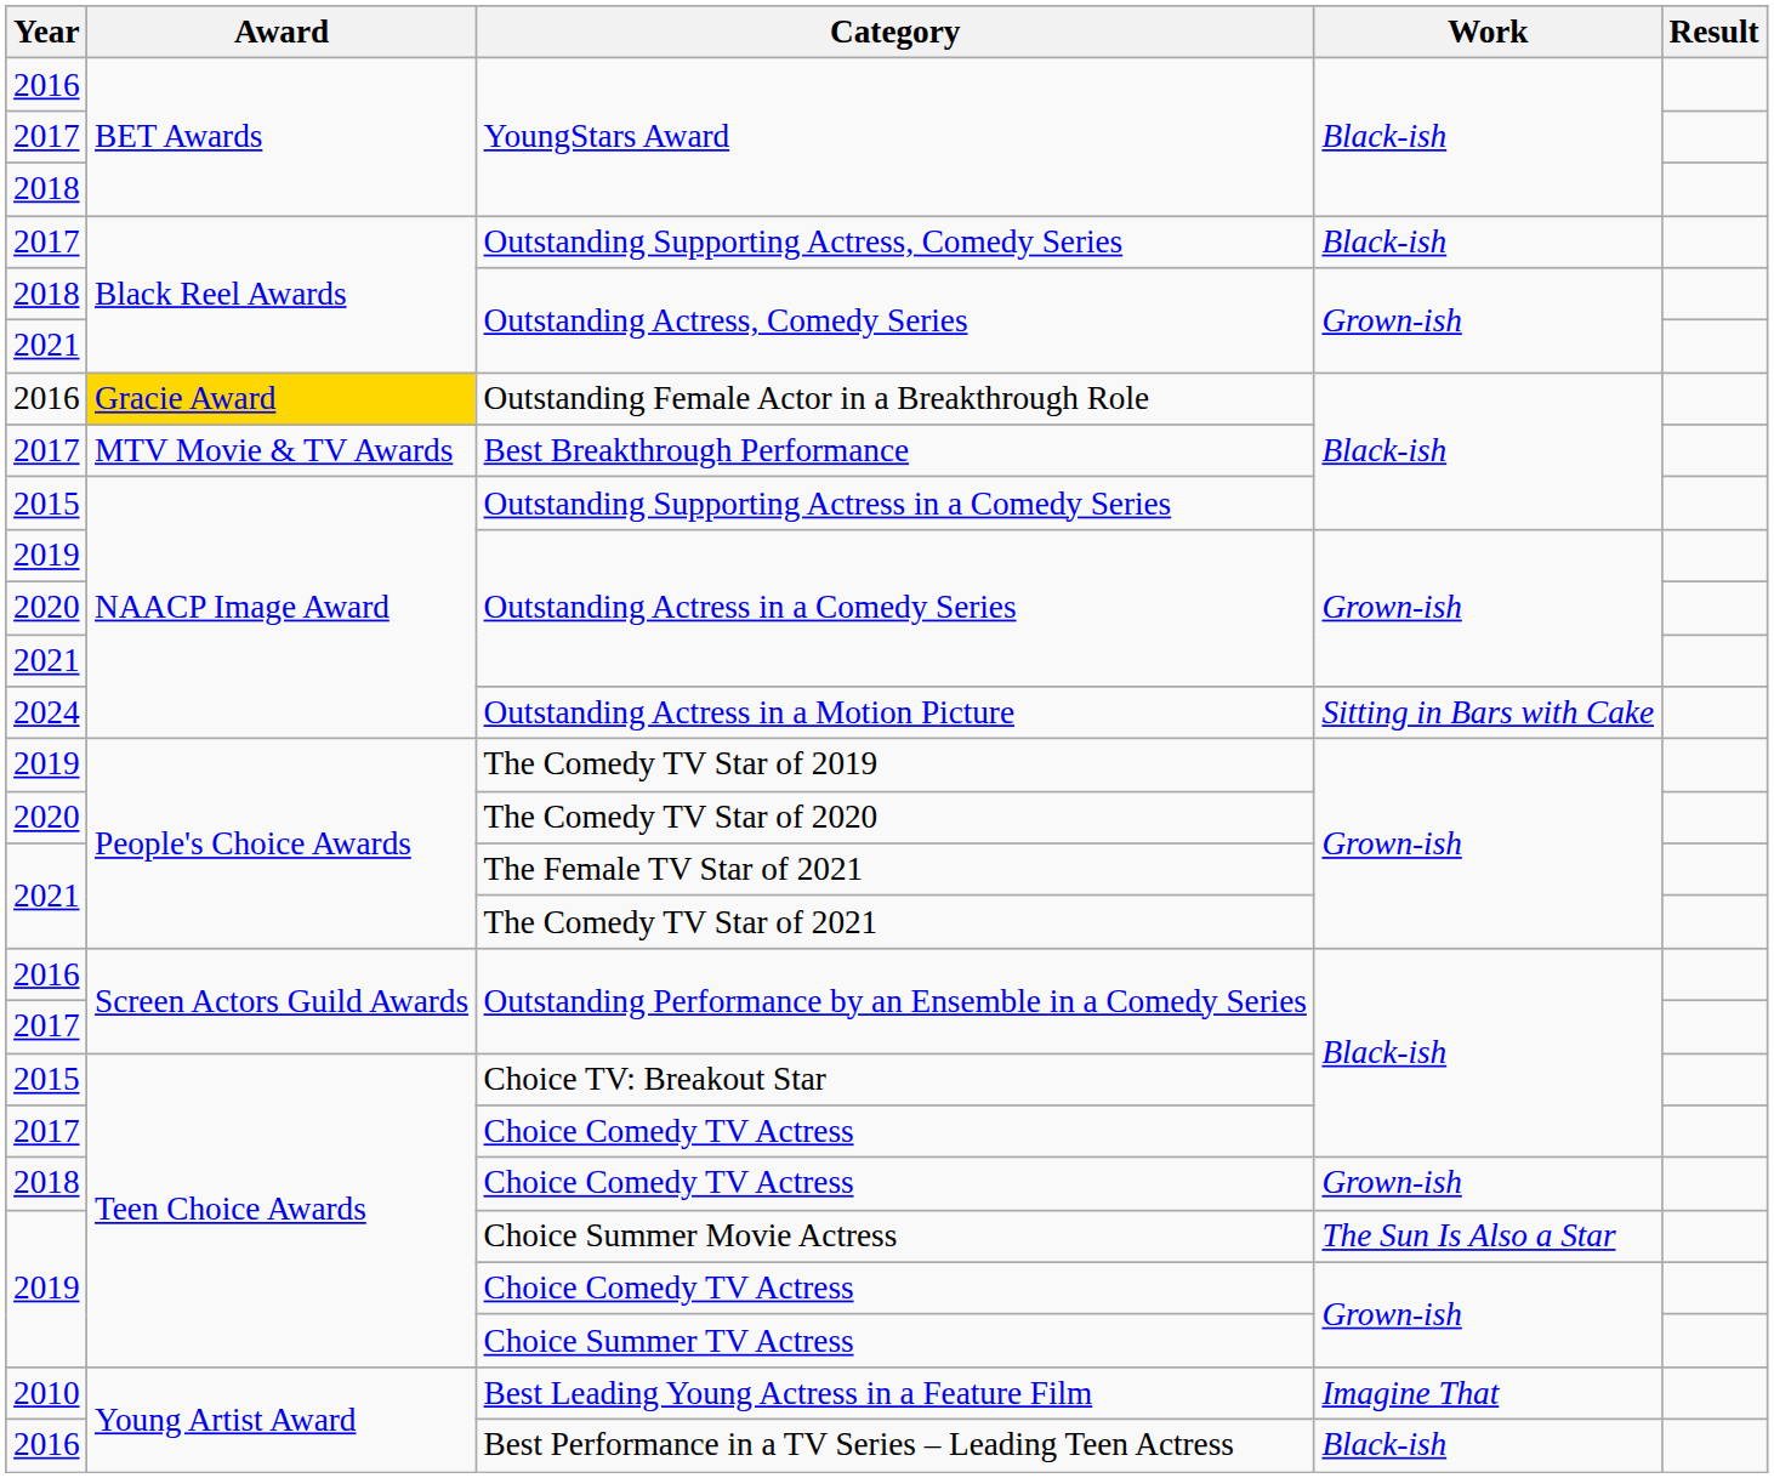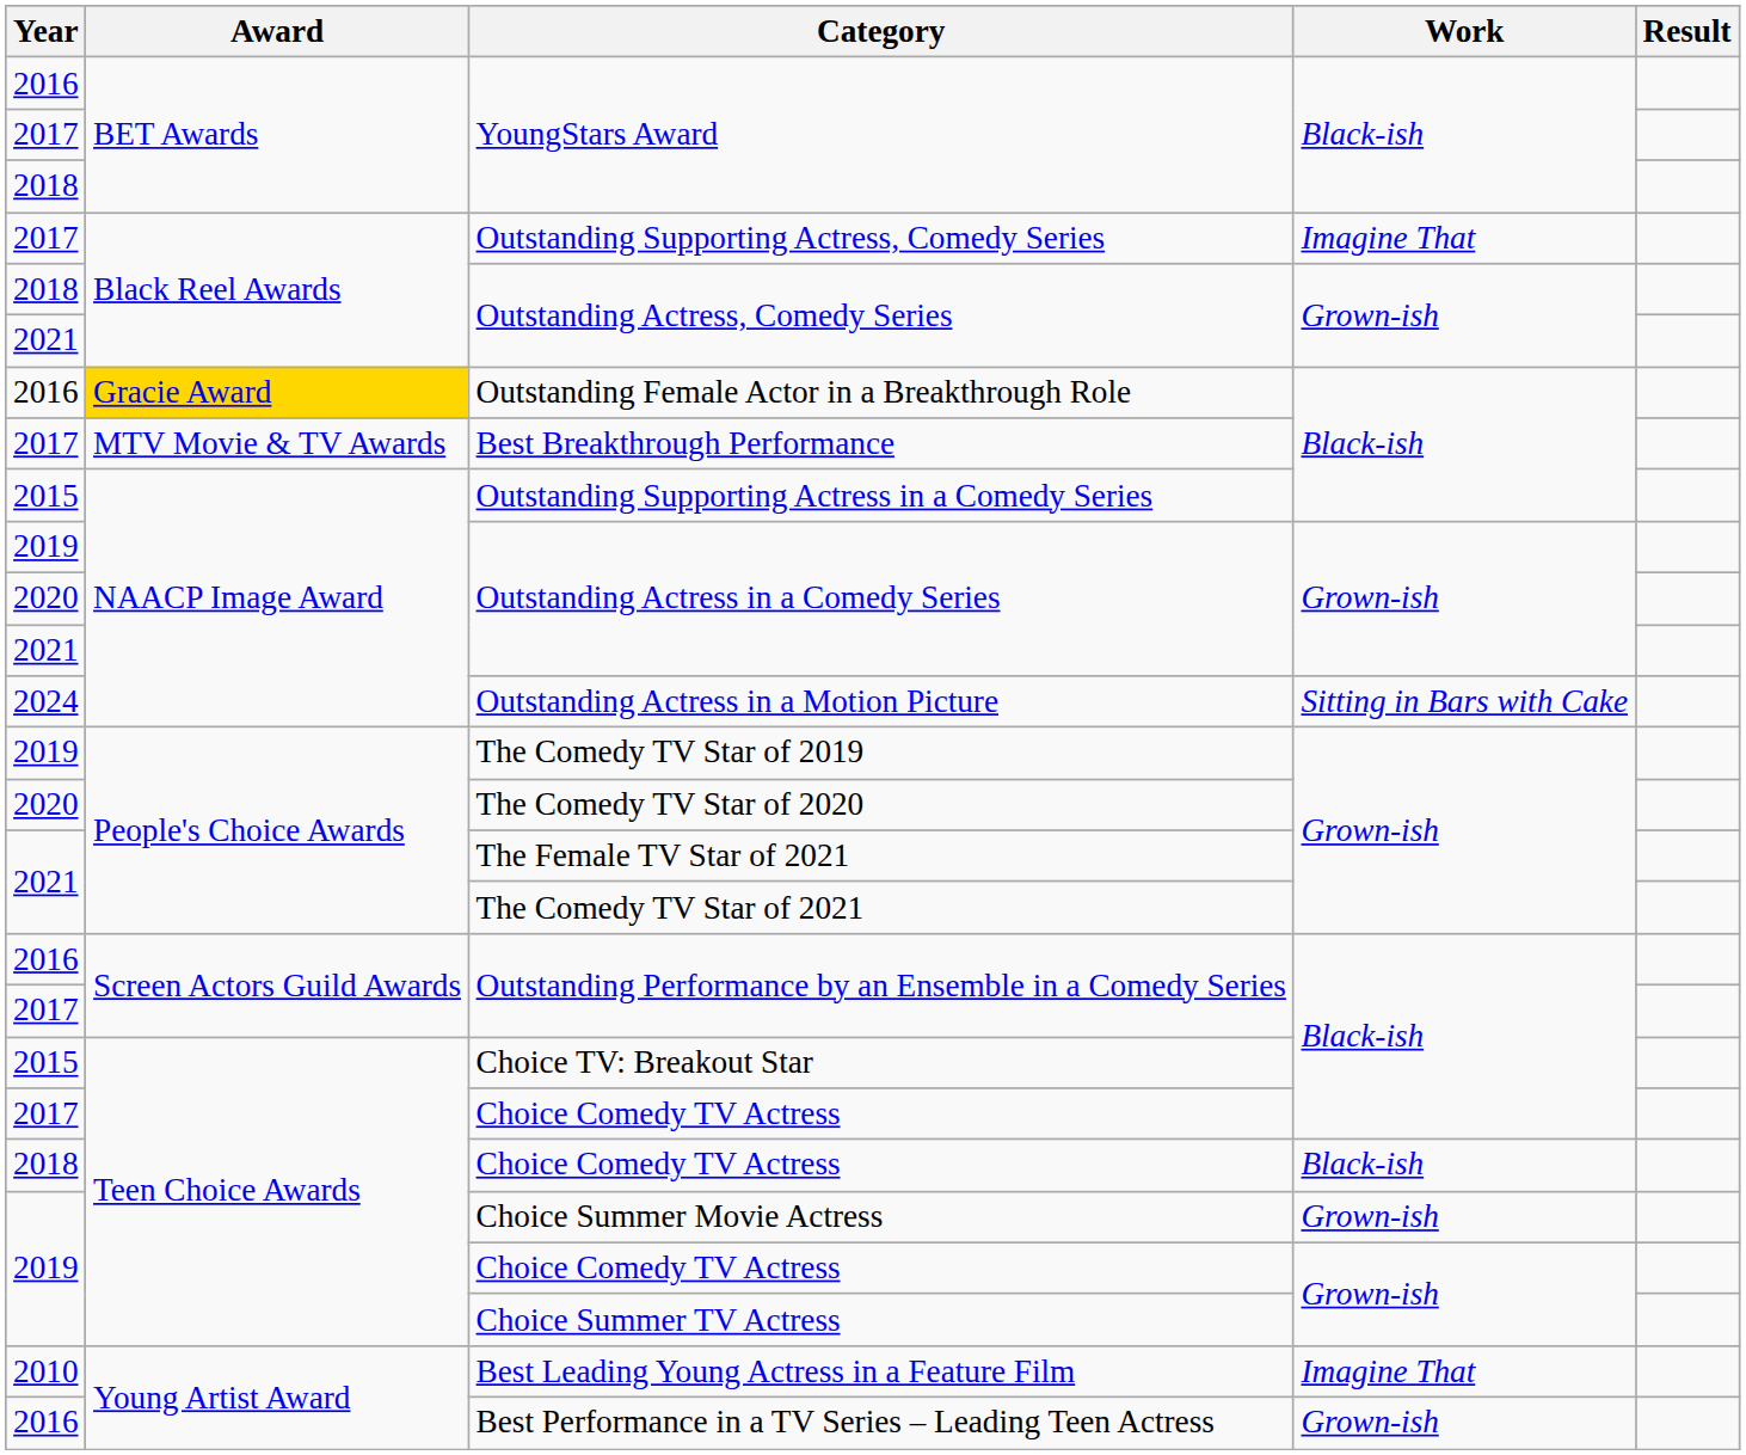Outstanding Supporting Actress, Comedy Series | Work: Black-ish -> Imagine That
2018 / Choice Comedy TV Actress | Work: Grown-ish -> Black-ish
Choice Summer Movie Actress | Work: The Sun Is Also a Star -> Grown-ish
Best Performance in a TV Series – Leading Teen Actress | Work: Black-ish -> Grown-ish
